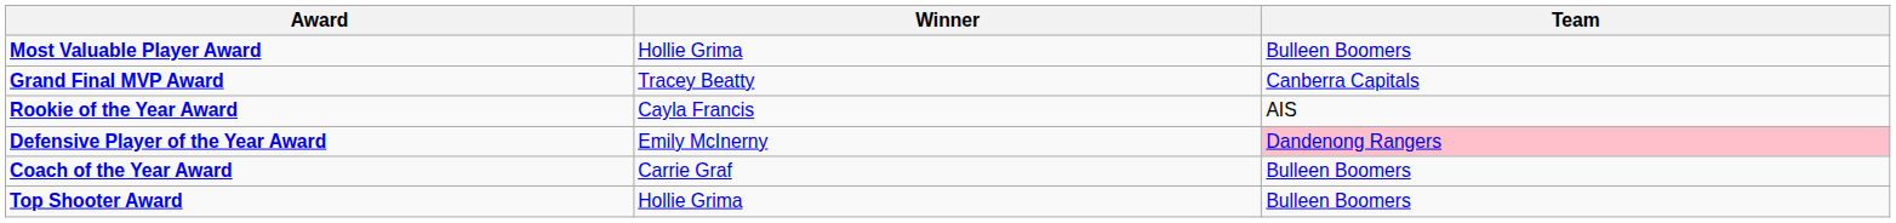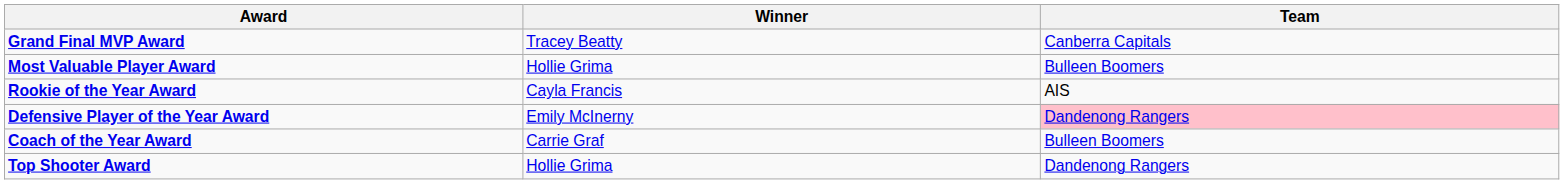rows swapped: Most Valuable Player Award <-> Grand Final MVP Award
Top Shooter Award | Team: Bulleen Boomers -> Dandenong Rangers
